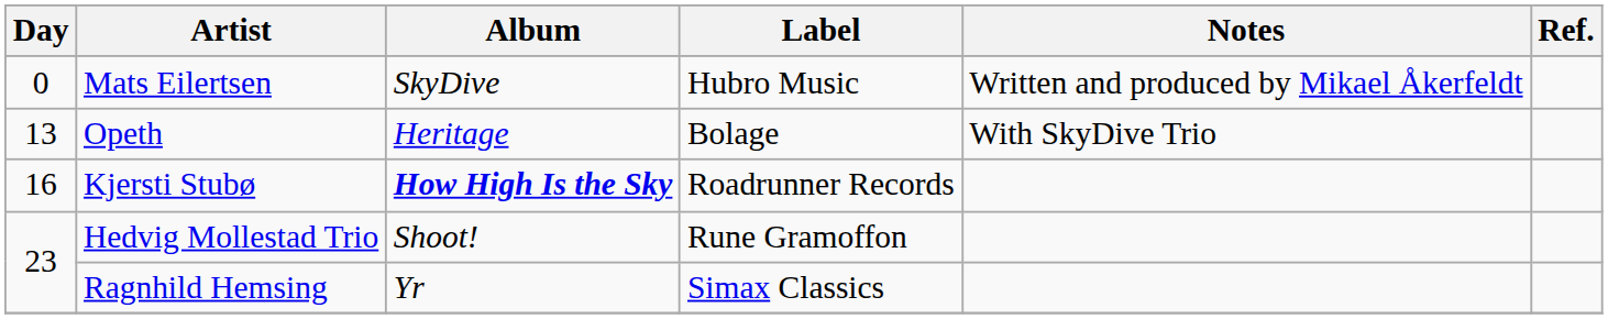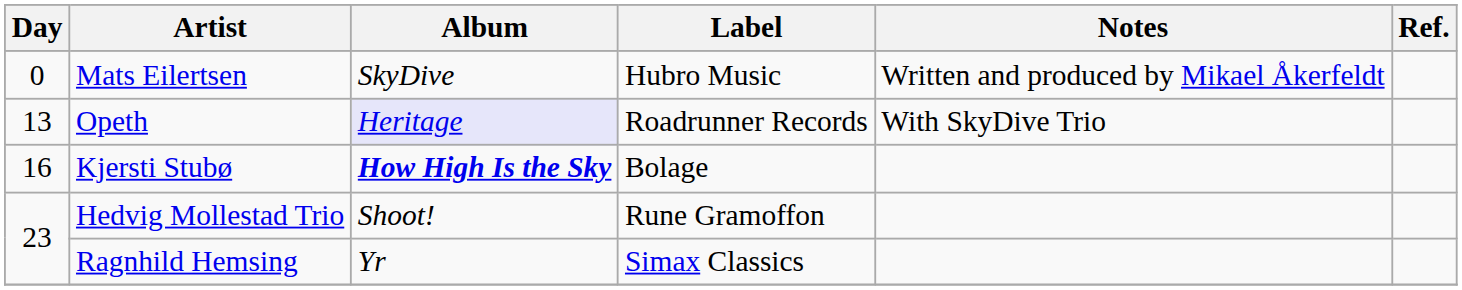Opeth | Album: no background -> lavender background
Opeth | Label: Bolage -> Roadrunner Records
Kjersti Stubø | Label: Roadrunner Records -> Bolage
